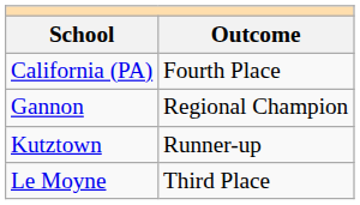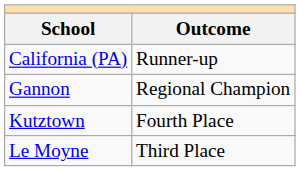California (PA) | Outcome: Fourth Place -> Runner-up
Kutztown | Outcome: Runner-up -> Fourth Place
